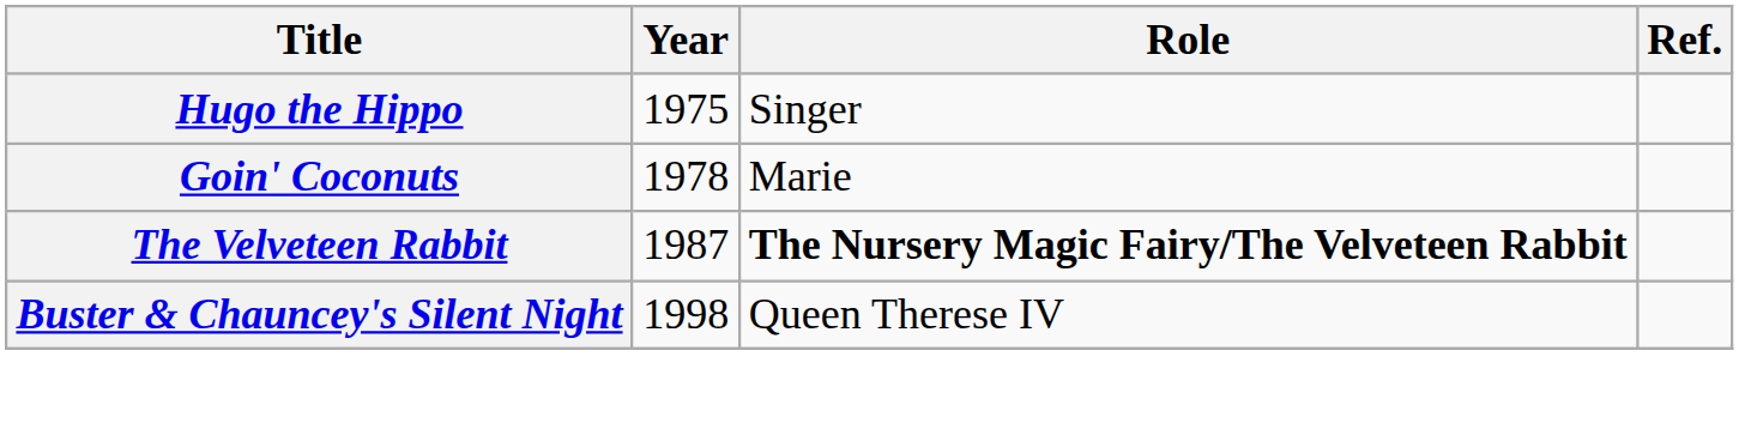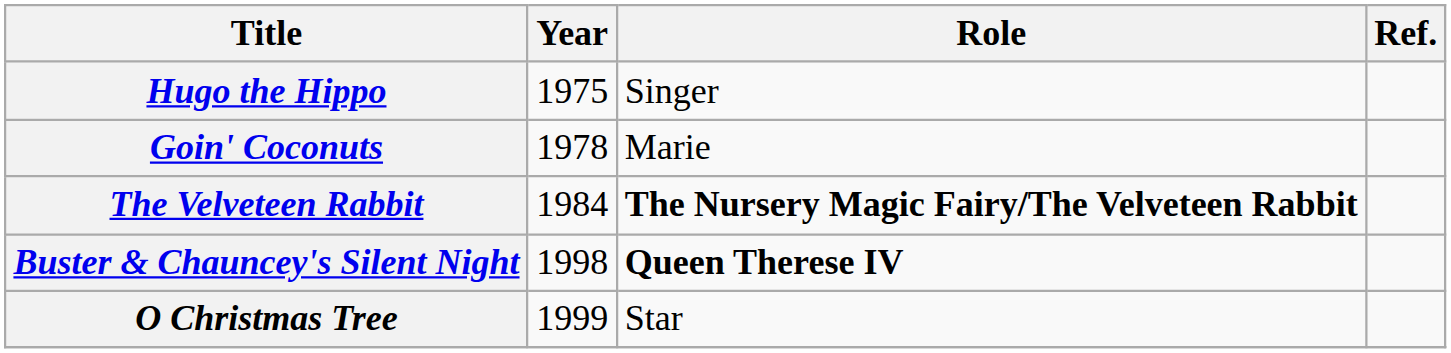The Velveteen Rabbit | Year: 1987 -> 1984
Buster & Chauncey's Silent Night | Role: normal -> bold
+ row: O Christmas Tree | 1999 | Star
